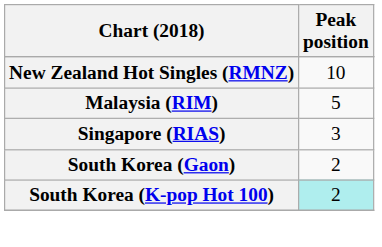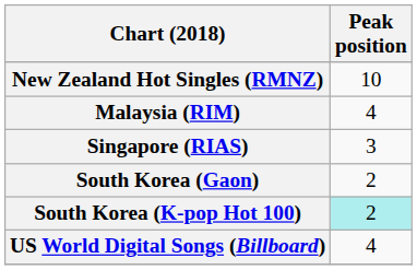Malaysia (RIM) | Peak position: 5 -> 4
+ row: US World Digital Songs (Billboard) | 4
